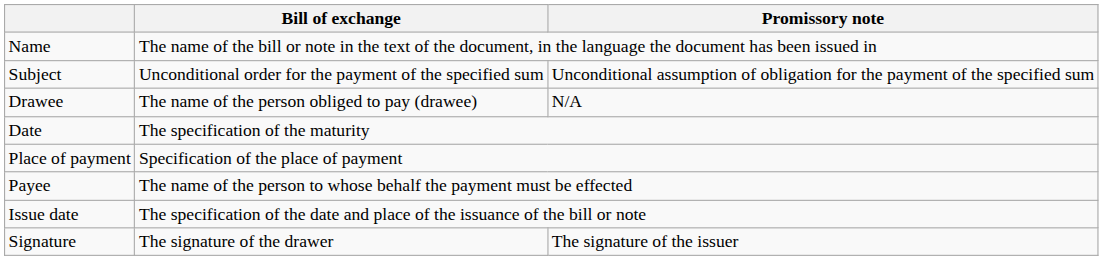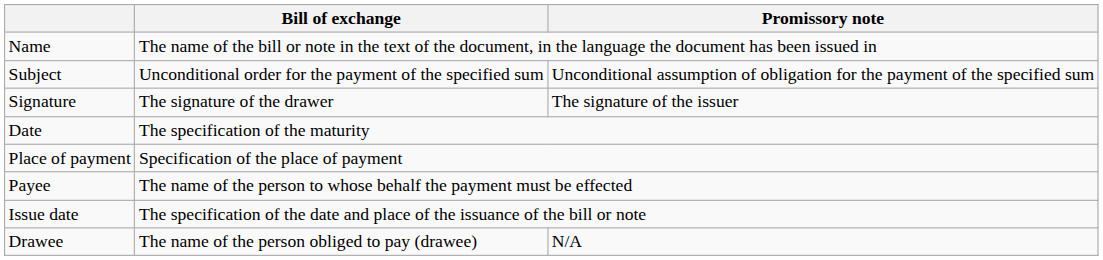rows swapped: Drawee <-> Signature
